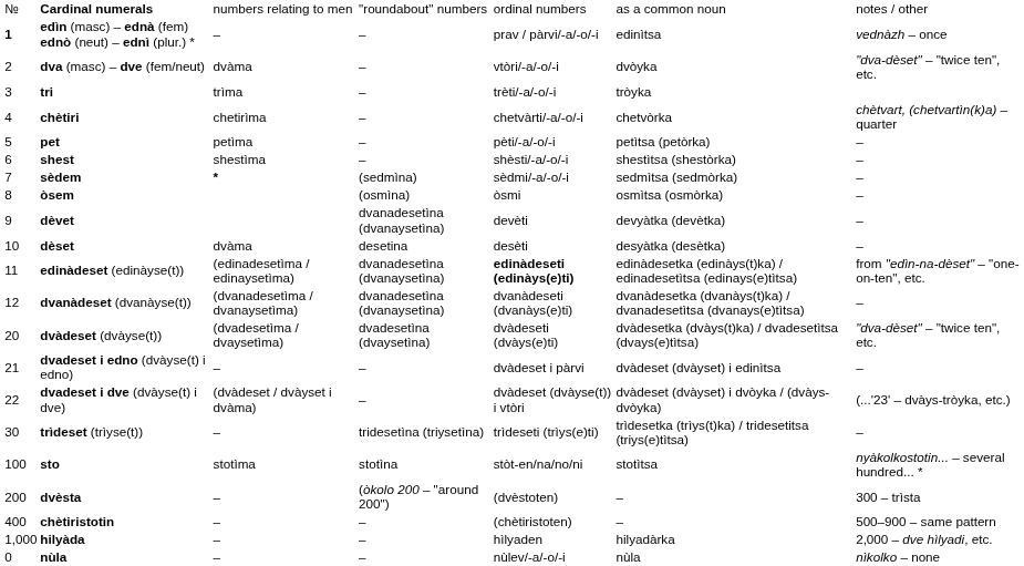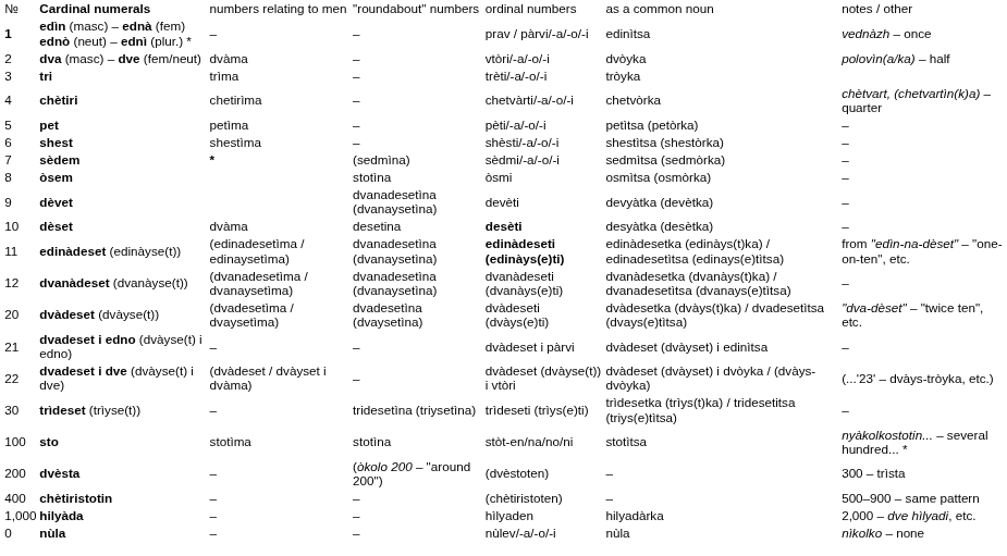dva (masc) – dve (fem/neut) | column 7: "dva-dèset" – "twice ten", etc. -> polovìn(a/ka) – half
òsem | column 4: (osmìna) -> stotìna
dèset | column 5: normal -> bold
